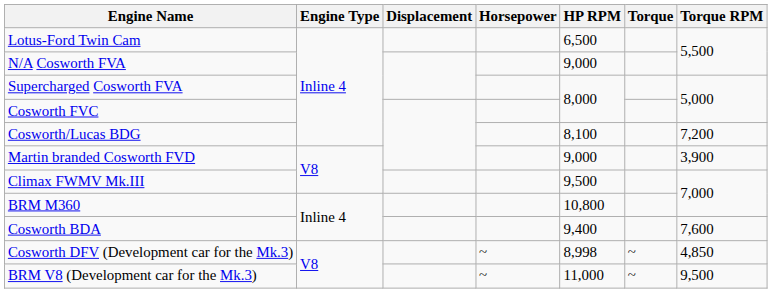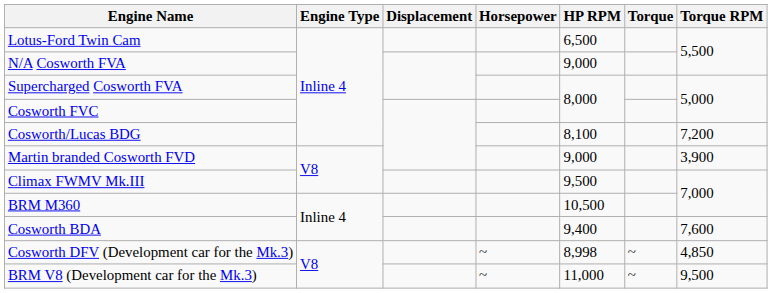BRM M360 | HP RPM: 10,800 -> 10,500
